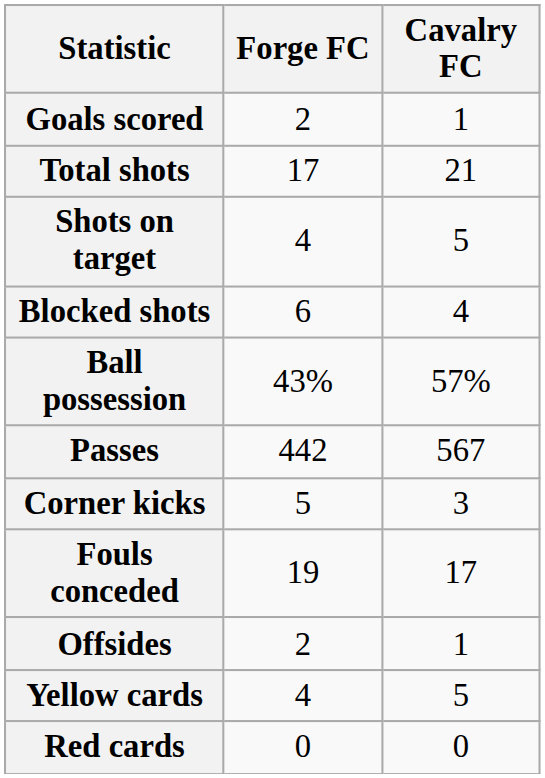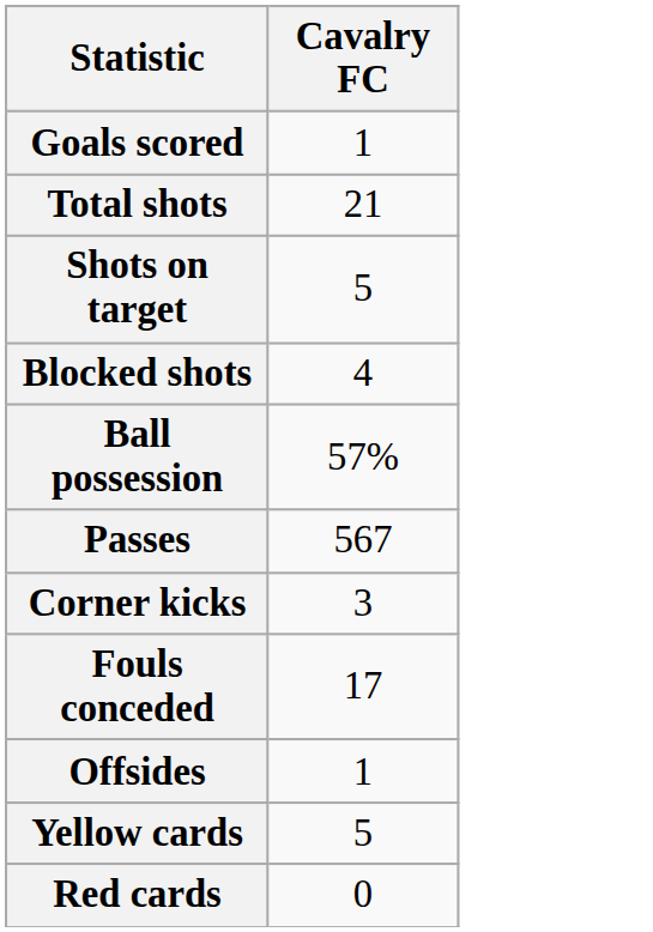- column: Forge FC | 2 | 17 | 4 | 6 | 43% | 442 | 5 | 19 | 2 | 4 | 0
